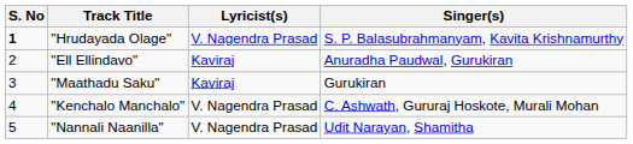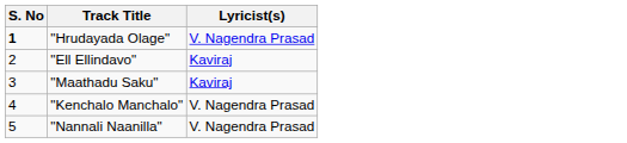- column: Singer(s) | S. P. Balasubrahmanyam, Kavita Krishnamurthy | Anuradha Paudwal, Gurukiran | Gurukiran | C. Ashwath, Gururaj Hoskote, Murali Mohan | Udit Narayan, Shamitha
